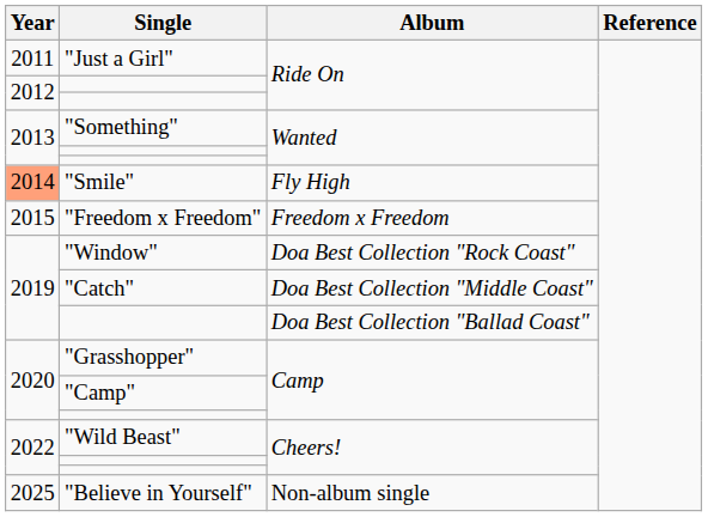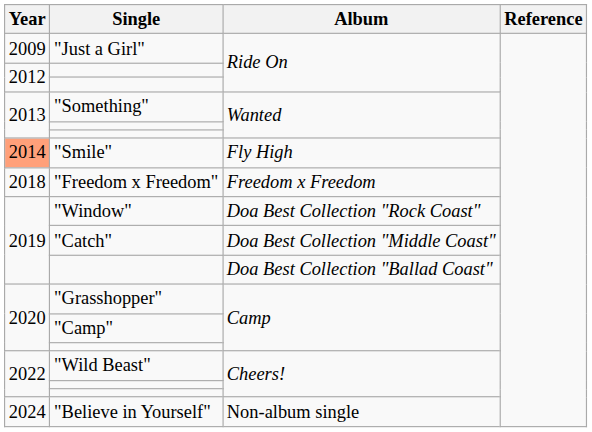"Just a Girl" | Year: 2011 -> 2009
"Freedom x Freedom" | Year: 2015 -> 2018
"Believe in Yourself" | Year: 2025 -> 2024
